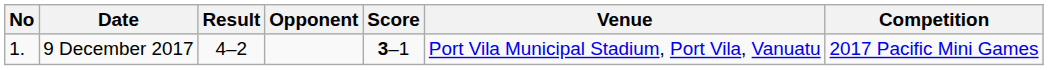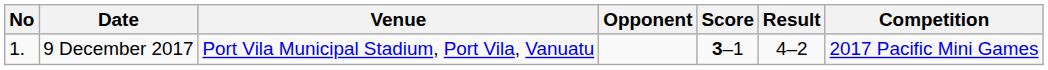columns swapped: Venue <-> Result
